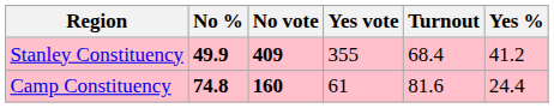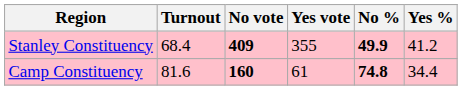columns swapped: Turnout <-> No %
Camp Constituency | Yes %: 24.4 -> 34.4
